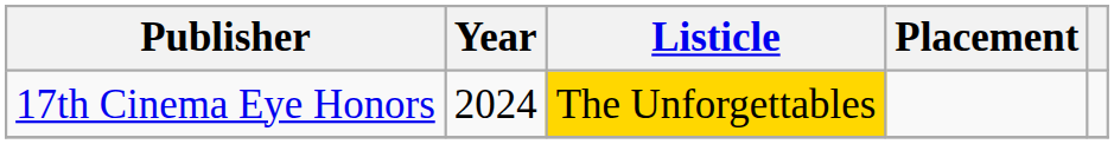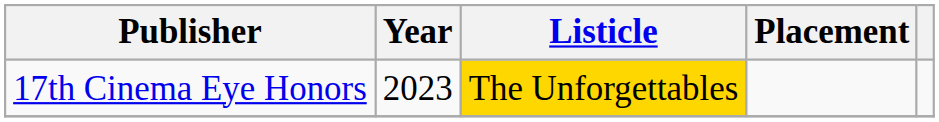17th Cinema Eye Honors | Year: 2024 -> 2023
